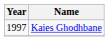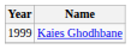Kaies Ghodhbane | Year: 1997 -> 1999
